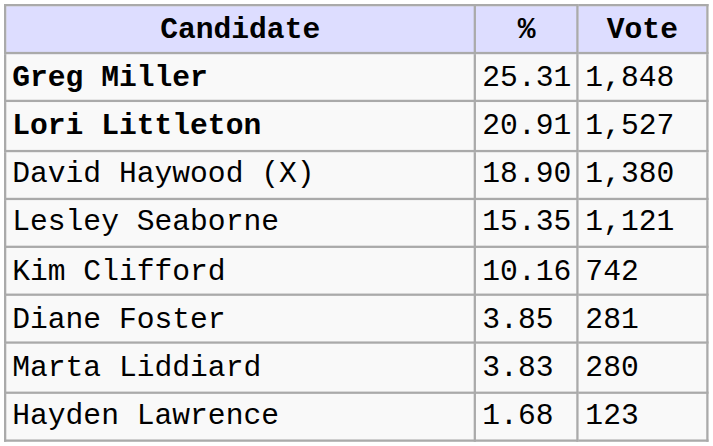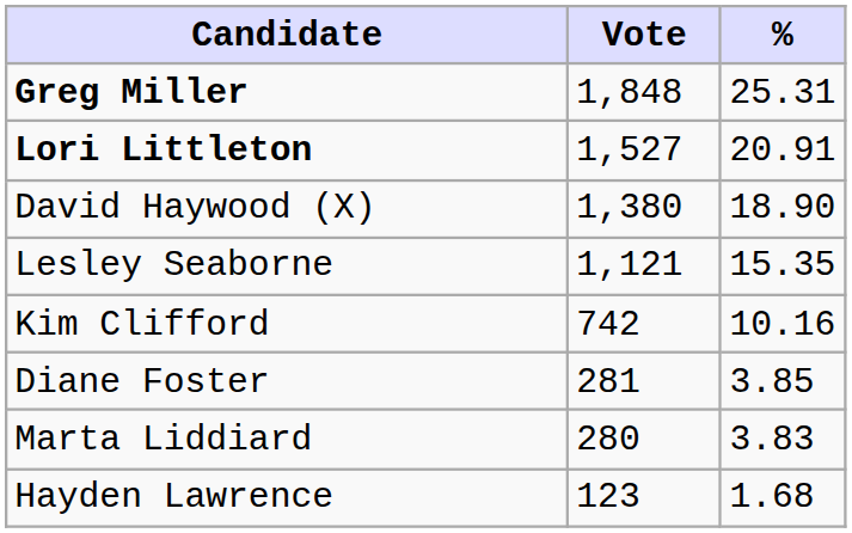columns swapped: Vote <-> %
